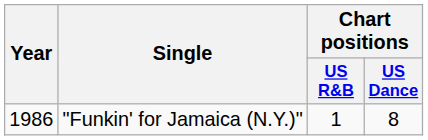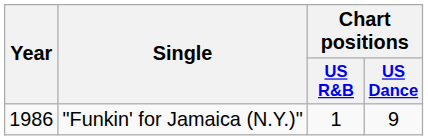"Funkin' for Jamaica (N.Y.)" | Chart positions / US Dance: 8 -> 9
